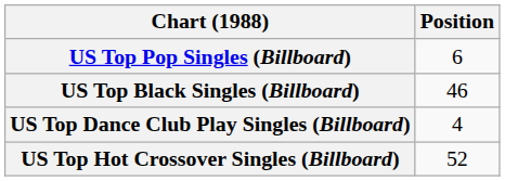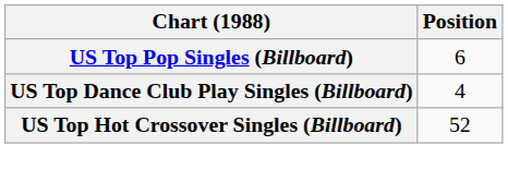- row: US Top Black Singles (Billboard) | 46
